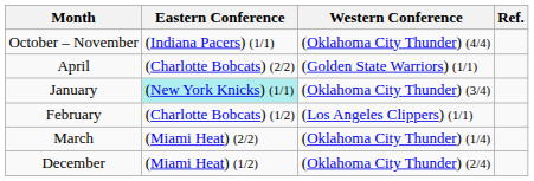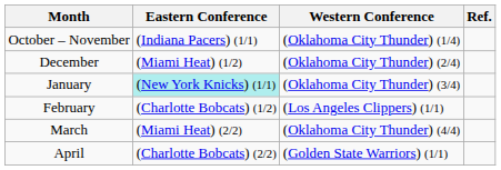October – November | Western Conference: (Oklahoma City Thunder) (4/4) -> (Oklahoma City Thunder) (1/4)
rows swapped: December <-> April
March | Western Conference: (Oklahoma City Thunder) (1/4) -> (Oklahoma City Thunder) (4/4)
